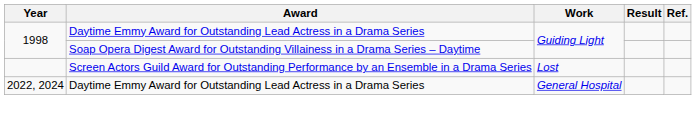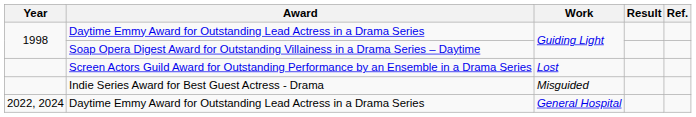+ row: Indie Series Award for Best Guest Actress - Drama | Misguided
